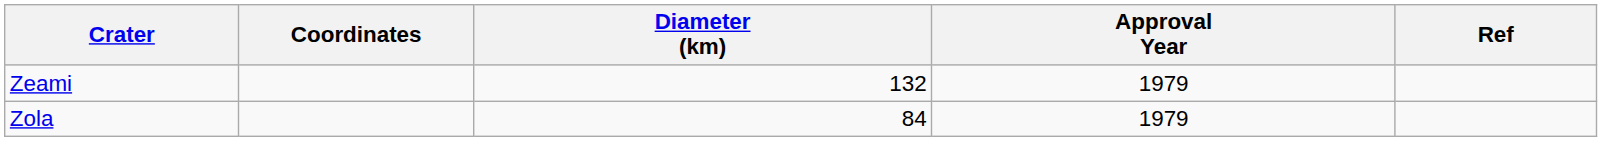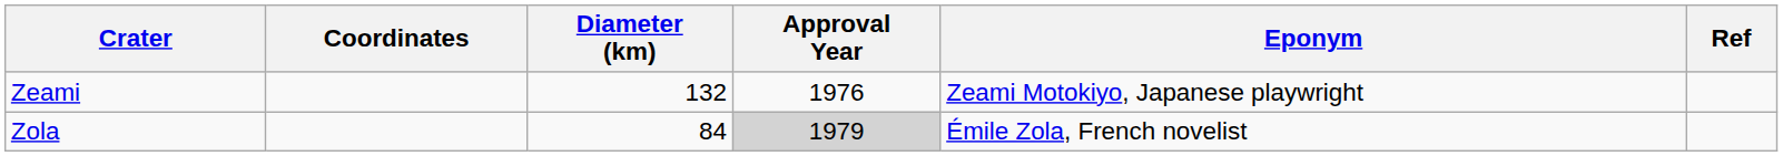+ column: Eponym | Zeami Motokiyo, Japanese playwright | Émile Zola, French novelist
Zeami | Approval Year: 1979 -> 1976
Zola | Approval Year: no background -> lightgrey background
